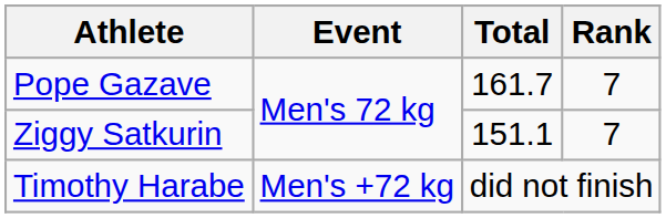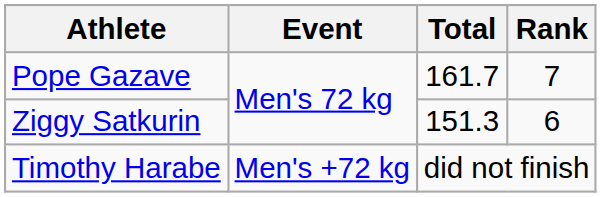Ziggy Satkurin | Total: 151.1 -> 151.3
Ziggy Satkurin | Rank: 7 -> 6
